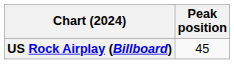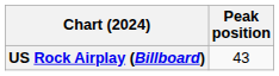US Rock Airplay (Billboard) | Peak position: 45 -> 43
